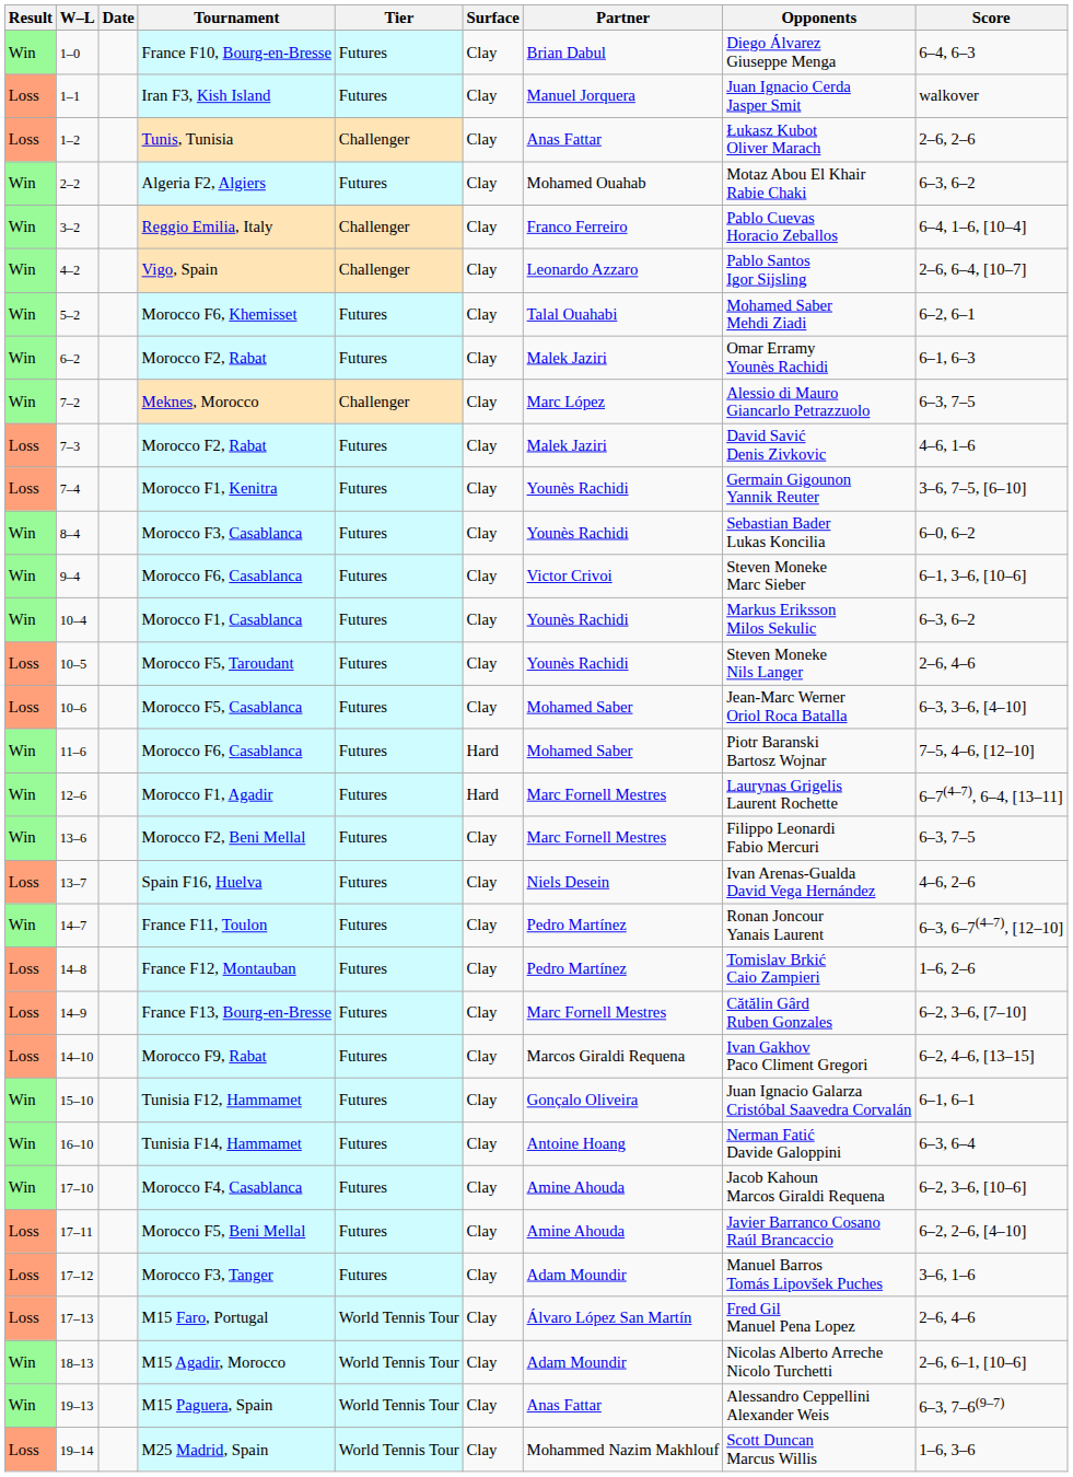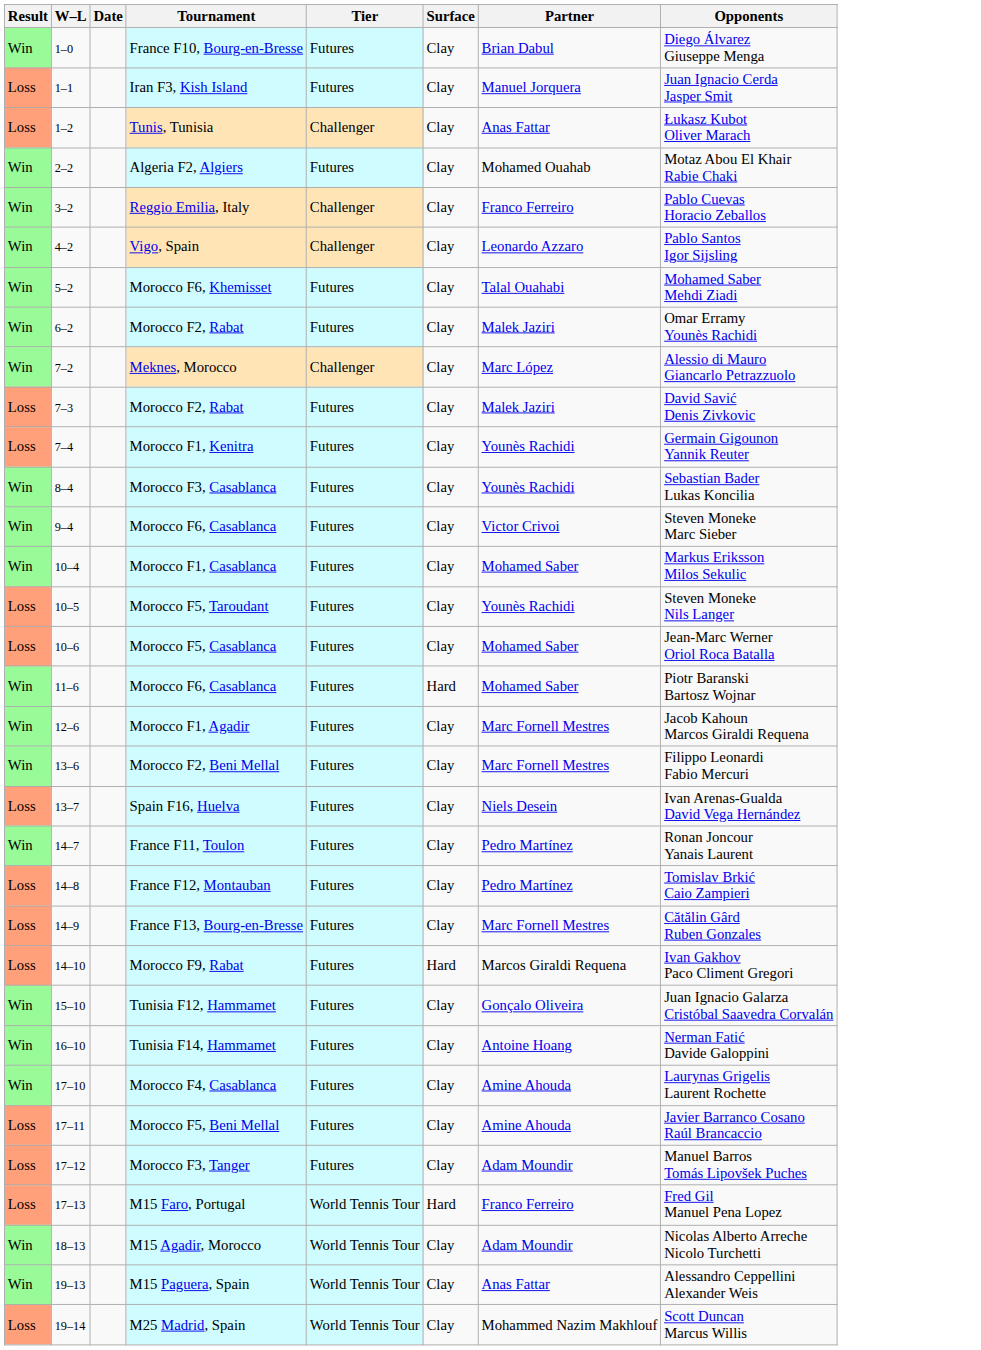- column: Score | 6–4, 6–3 | walkover | 2–6, 2–6 | 6–3, 6–2 | 6–4, 1–6, [10–4] | 2–6, 6–4, [10–7] | 6–2, 6–1 | 6–1, 6–3 | 6–3, 7–5 | 4–6, 1–6 | 3–6, 7–5, [6–10] | 6–0, 6–2 | 6–1, 3–6, [10–6] | 6–3, 6–2 | 2–6, 4–6 | 6–3, 3–6, [4–10] | 7–5, 4–6, [12–10] | 6–7(4–7), 6–4, [13–11] | 6–3, 7–5 | 4–6, 2–6 | 6–3, 6–7(4–7), [12–10] | 1–6, 2–6 | 6–2, 3–6, [7–10] | 6–2, 4–6, [13–15] | 6–1, 6–1 | 6–3, 6–4 | 6–2, 3–6, [10–6] | 6–2, 2–6, [4–10] | 3–6, 1–6 | 2–6, 4–6 | 2–6, 6–1, [10–6] | 6–3, 7–6(9–7) | 1–6, 3–6
Morocco F1, Casablanca | Partner: Younès Rachidi -> Mohamed Saber
Morocco F1, Agadir | Surface: Hard -> Clay
Morocco F1, Agadir | Opponents: Laurynas Grigelis Laurent Rochette -> Jacob Kahoun Marcos Giraldi Requena
Morocco F9, Rabat | Surface: Clay -> Hard
Morocco F4, Casablanca | Opponents: Jacob Kahoun Marcos Giraldi Requena -> Laurynas Grigelis Laurent Rochette
M15 Faro, Portugal | Surface: Clay -> Hard
M15 Faro, Portugal | Partner: Álvaro López San Martín -> Franco Ferreiro
